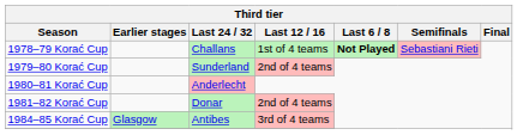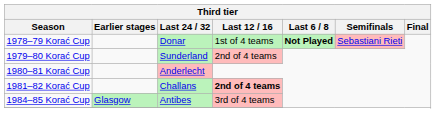1978–79 Korać Cup | Last 24 / 32: Challans -> Donar
1981–82 Korać Cup | Last 24 / 32: Donar -> Challans
1981–82 Korać Cup | Last 12 / 16: normal -> bold
